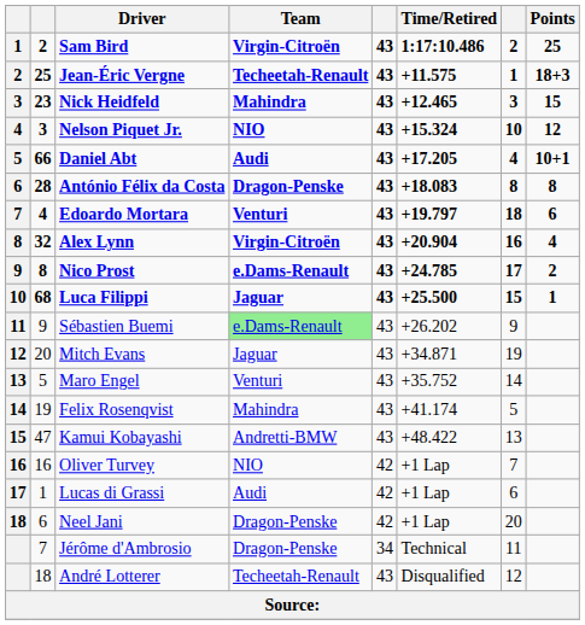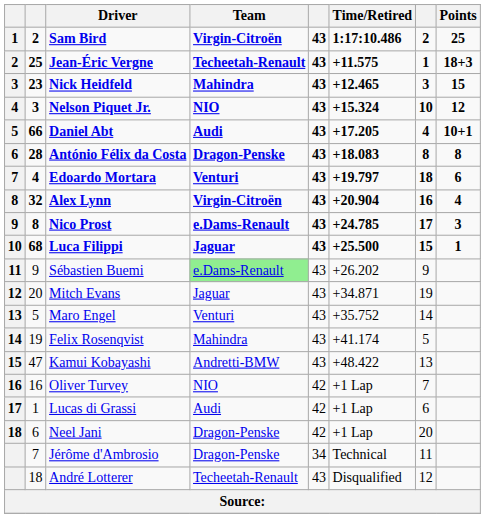Nico Prost | Points: 2 -> 3
